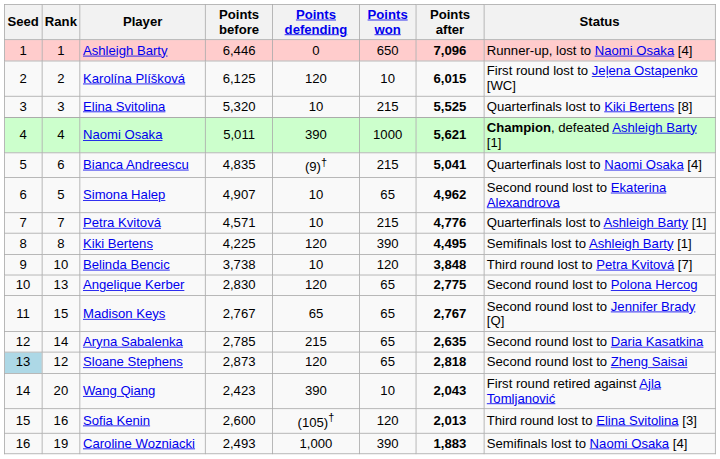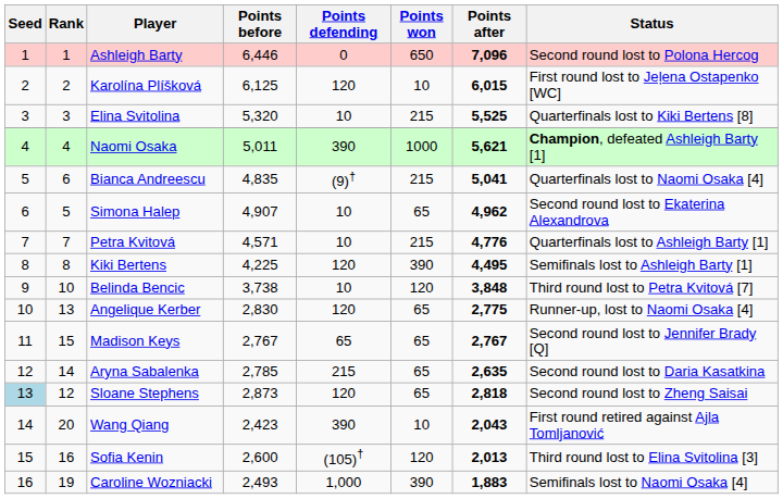Ashleigh Barty | Status: Runner-up, lost to Naomi Osaka [4] -> Second round lost to Polona Hercog
Angelique Kerber | Status: Second round lost to Polona Hercog -> Runner-up, lost to Naomi Osaka [4]
